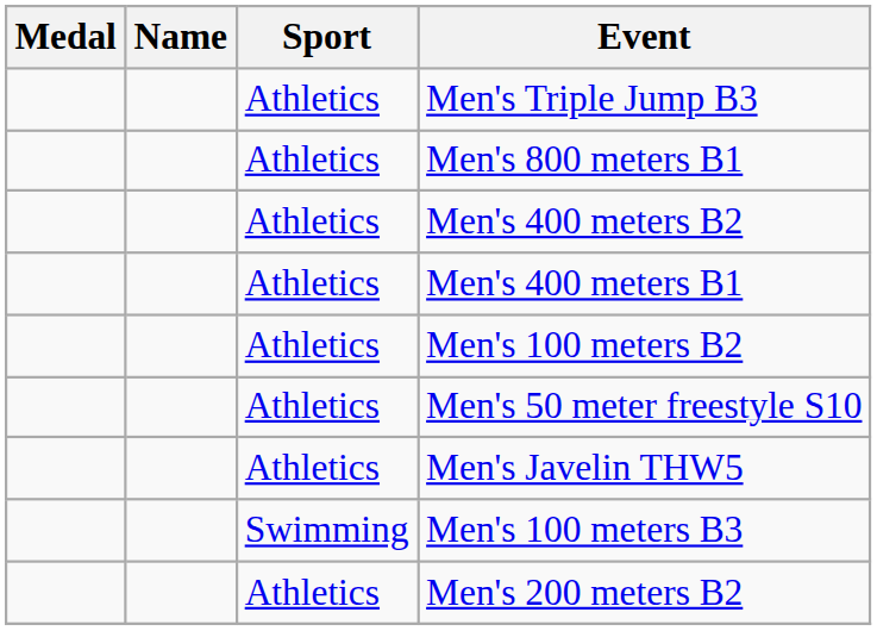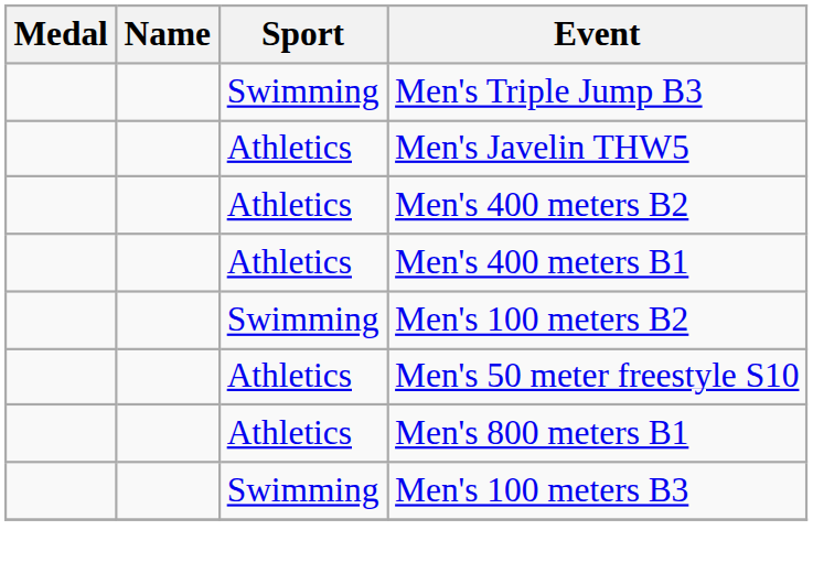Men's Triple Jump B3 | Sport: Athletics -> Swimming
rows swapped: Men's 800 meters B1 <-> Men's Javelin THW5
Men's 100 meters B2 | Sport: Athletics -> Swimming
- row: Athletics | Men's 200 meters B2
